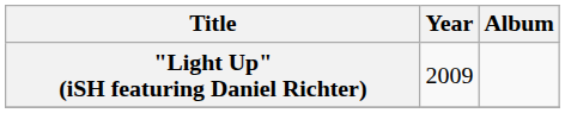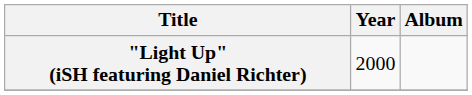"Light Up" (iSH featuring Daniel Richter) | Year: 2009 -> 2000
